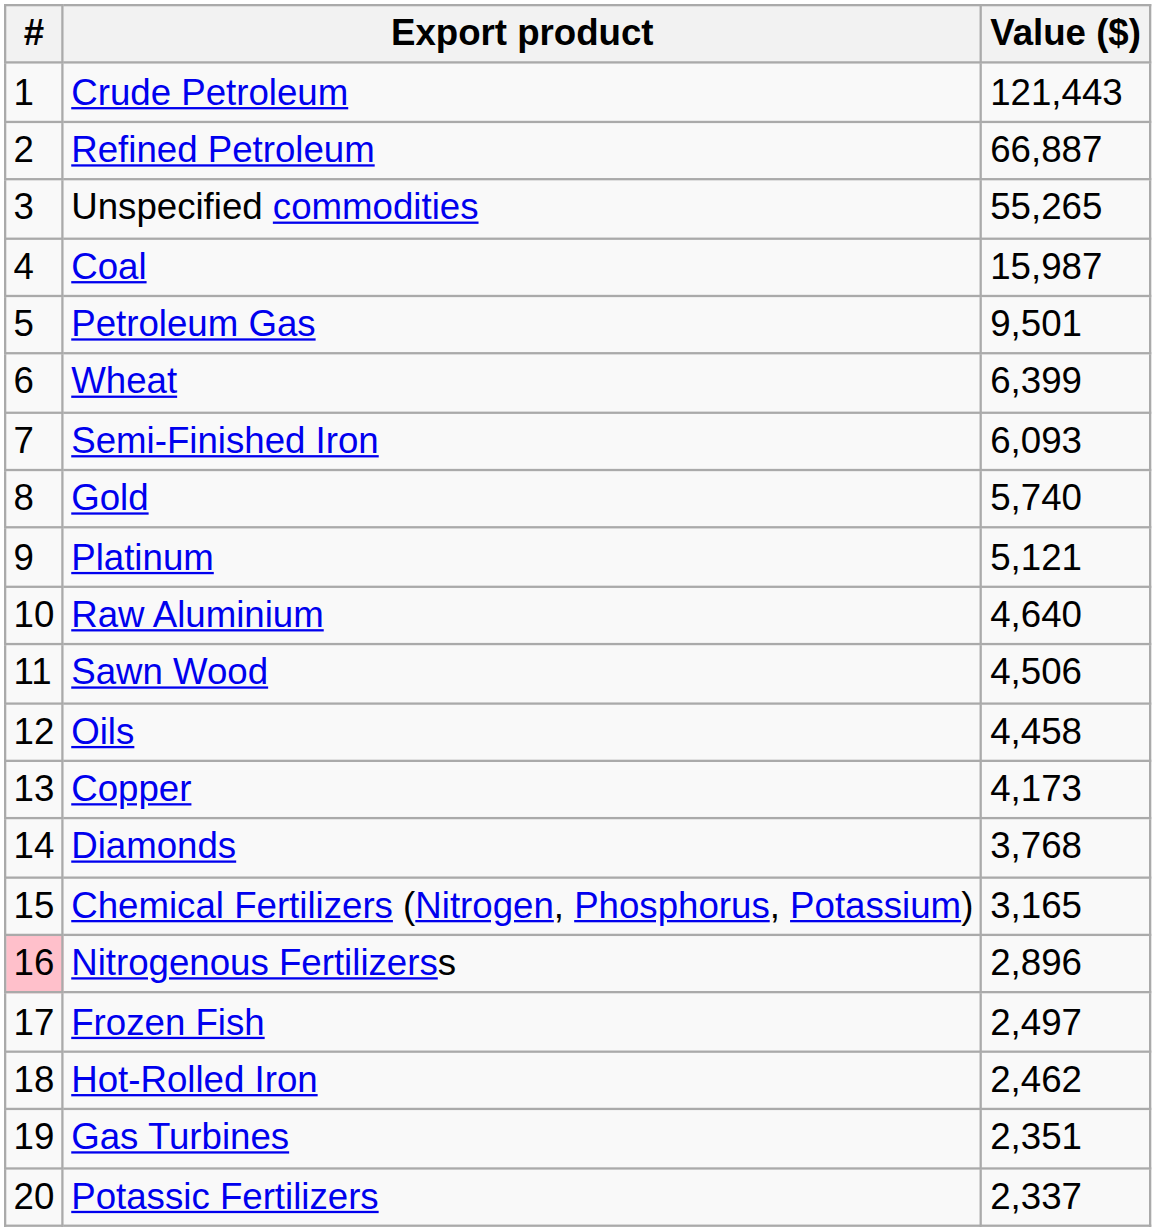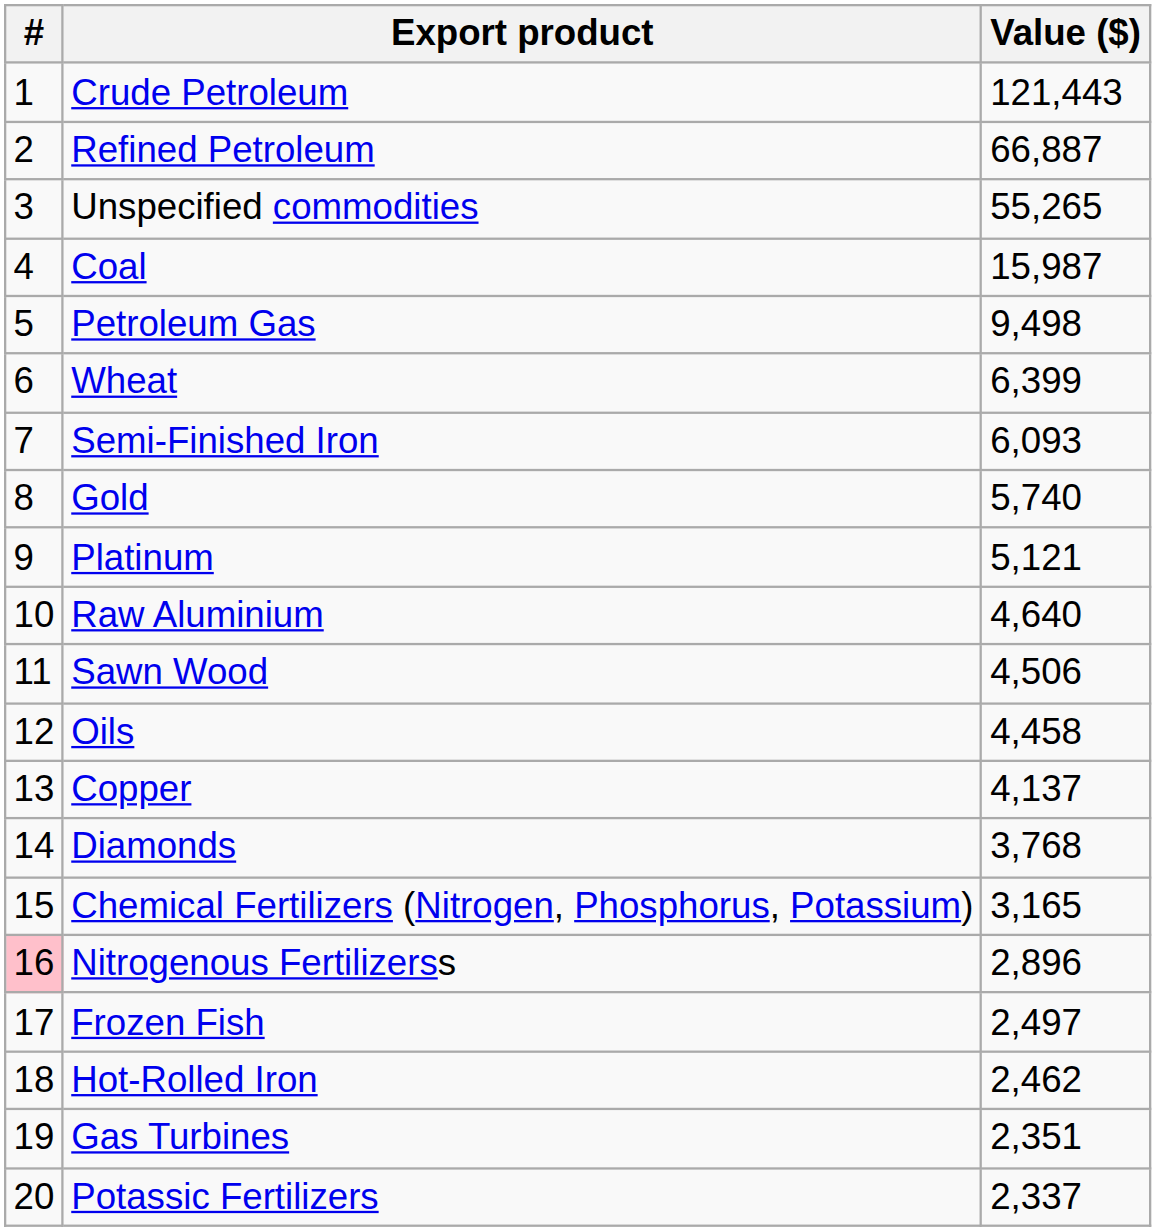Petroleum Gas | Value ($): 9,501 -> 9,498
Copper | Value ($): 4,173 -> 4,137
